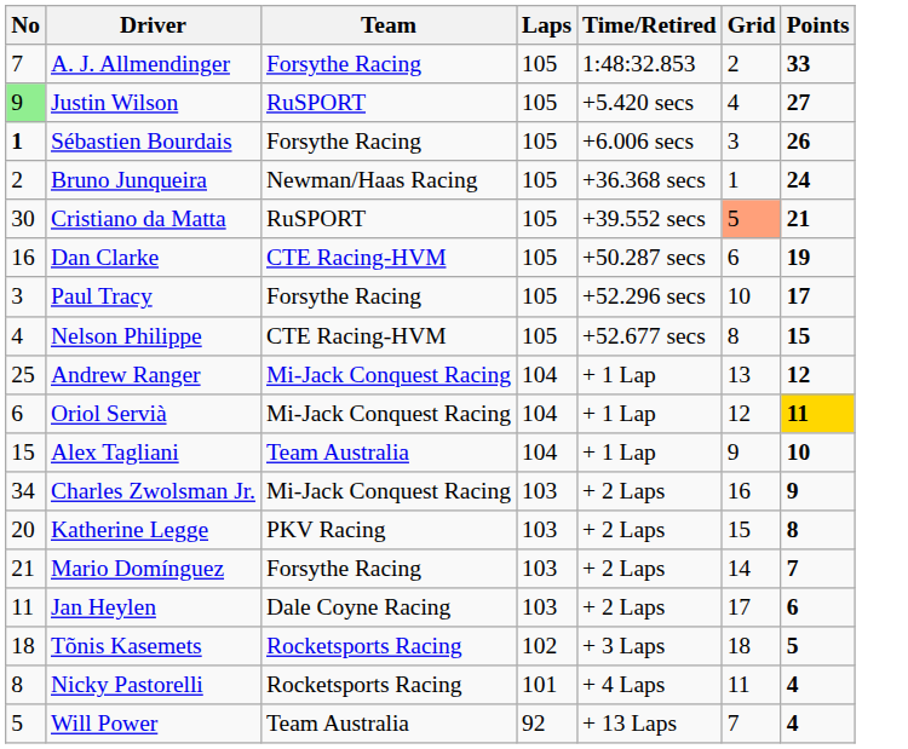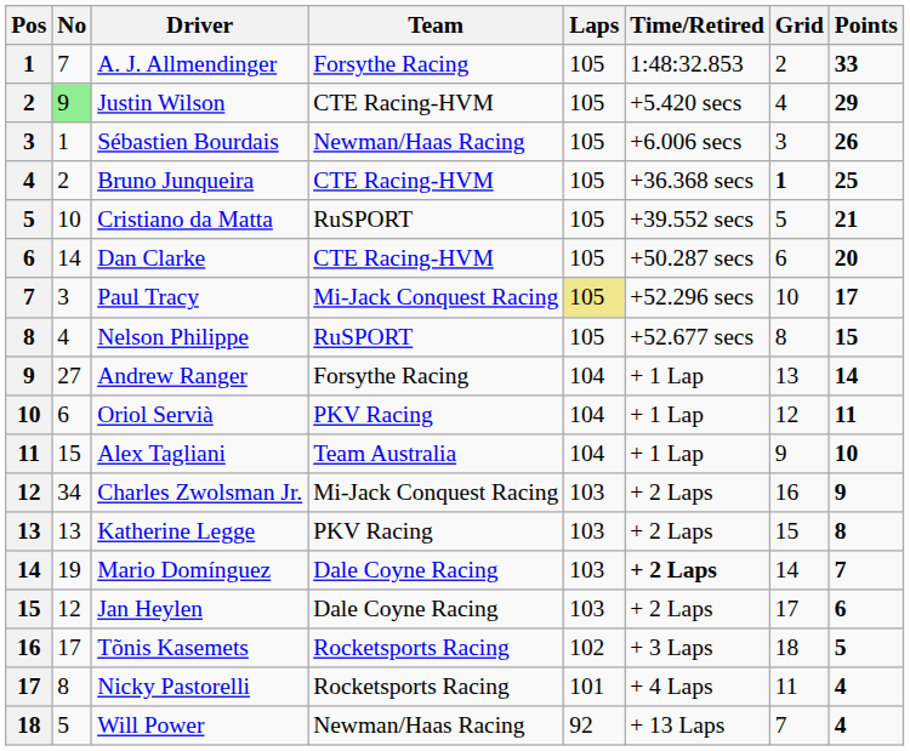+ column: Pos | 1 | 2 | 3 | 4 | 5 | 6 | 7 | 8 | 9 | 10 | 11 | 12 | 13 | 14 | 15 | 16 | 17 | 18
Justin Wilson | Team: RuSPORT -> CTE Racing-HVM
Justin Wilson | Points: 27 -> 29
Sébastien Bourdais | No: bold -> normal
Sébastien Bourdais | Team: Forsythe Racing -> Newman/Haas Racing
Bruno Junqueira | Team: Newman/Haas Racing -> CTE Racing-HVM
Bruno Junqueira | Grid: normal -> bold
Bruno Junqueira | Points: 24 -> 25
Cristiano da Matta | No: 30 -> 10
Cristiano da Matta | Grid: lightsalmon background -> no background
Dan Clarke | No: 16 -> 14
Dan Clarke | Points: 19 -> 20
Paul Tracy | Team: Forsythe Racing -> Mi-Jack Conquest Racing
Paul Tracy | Laps: no background -> khaki background
Nelson Philippe | Team: CTE Racing-HVM -> RuSPORT
Andrew Ranger | No: 25 -> 27
Andrew Ranger | Team: Mi-Jack Conquest Racing -> Forsythe Racing
Andrew Ranger | Points: 12 -> 14
Oriol Servià | Team: Mi-Jack Conquest Racing -> PKV Racing
Oriol Servià | Points: gold background -> no background
Katherine Legge | No: 20 -> 13
Mario Domínguez | No: 21 -> 19
Mario Domínguez | Team: Forsythe Racing -> Dale Coyne Racing
Mario Domínguez | Time/Retired: normal -> bold
Jan Heylen | No: 11 -> 12
Tõnis Kasemets | No: 18 -> 17
Will Power | Team: Team Australia -> Newman/Haas Racing
